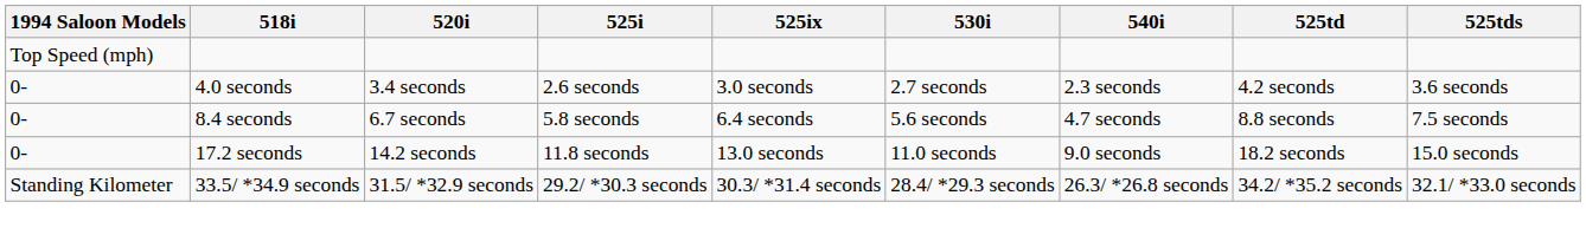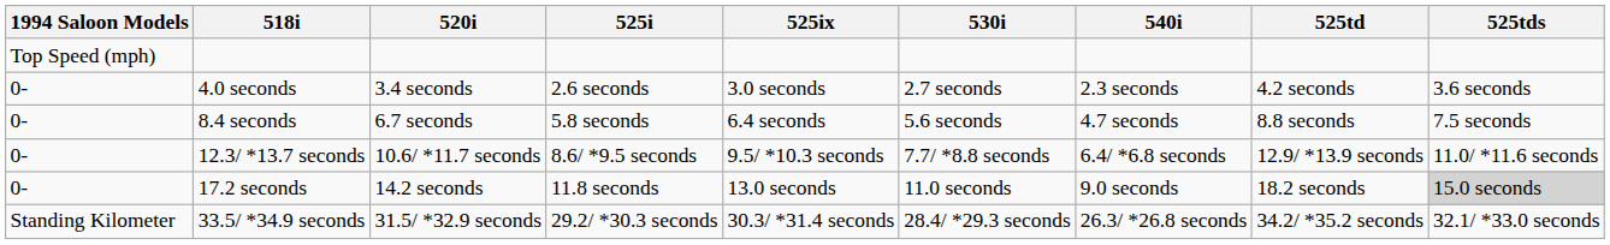+ row: 0- | 12.3/ *13.7 seconds | 10.6/ *11.7 seconds | 8.6/ *9.5 seconds | 9.5/ *10.3 seconds | 7.7/ *8.8 seconds | 6.4/ *6.8 seconds | 12.9/ *13.9 seconds | 11.0/ *11.6 seconds
17.2 seconds | 525tds: no background -> lightgrey background
